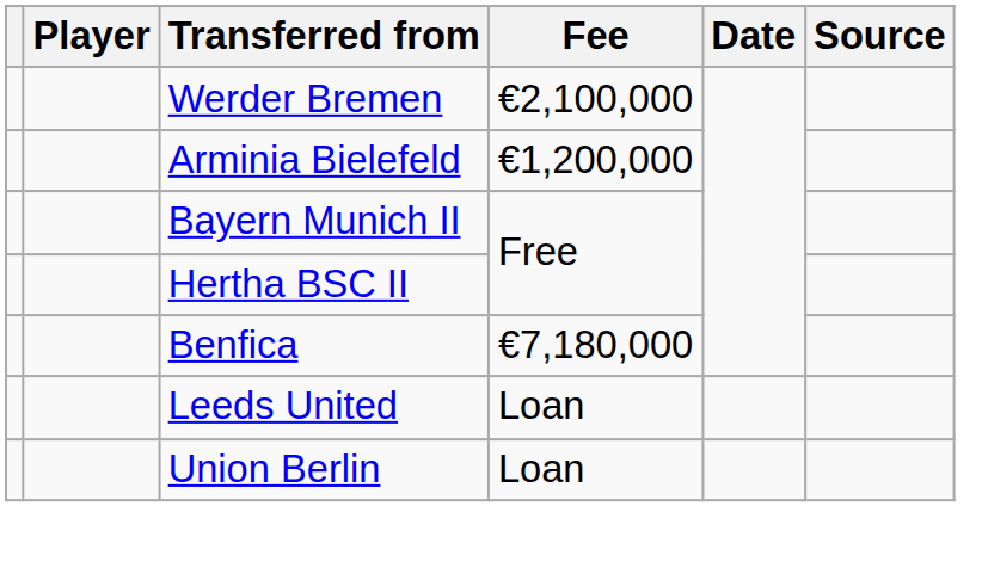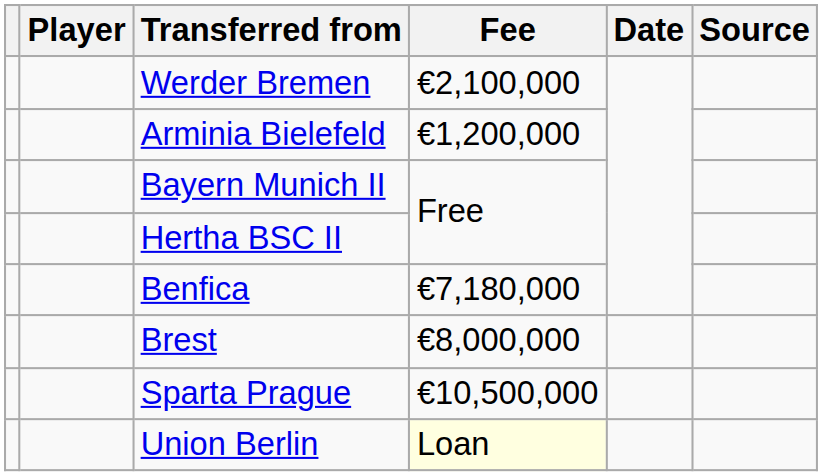+ row: Brest | €8,000,000
+ row: Sparta Prague | €10,500,000
- row: Leeds United | Loan
Union Berlin | Fee: no background -> lightyellow background
